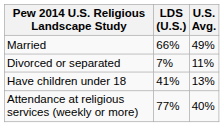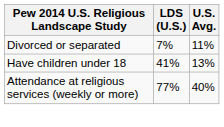- row: Married | 66% | 49%
